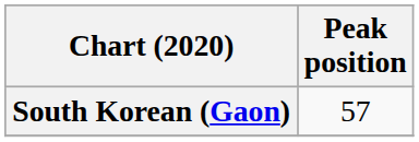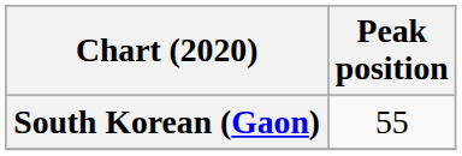South Korean (Gaon) | Peak position: 57 -> 55
